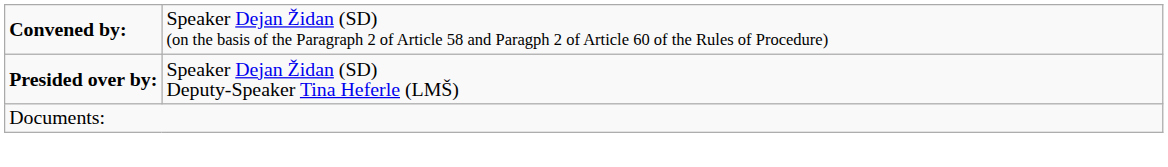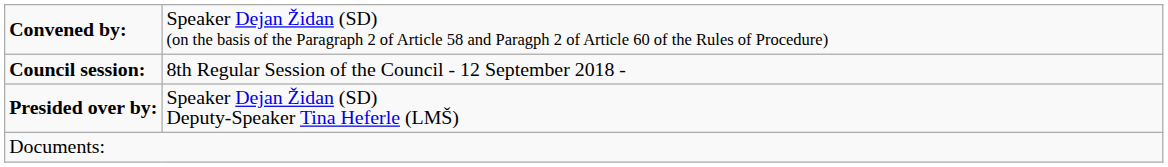+ row: Council session: | 8th Regular Session of the Council - 12 September 2018 -
